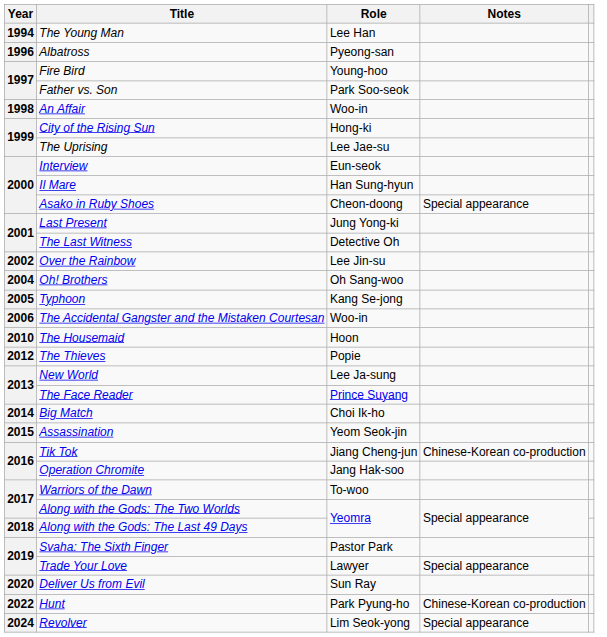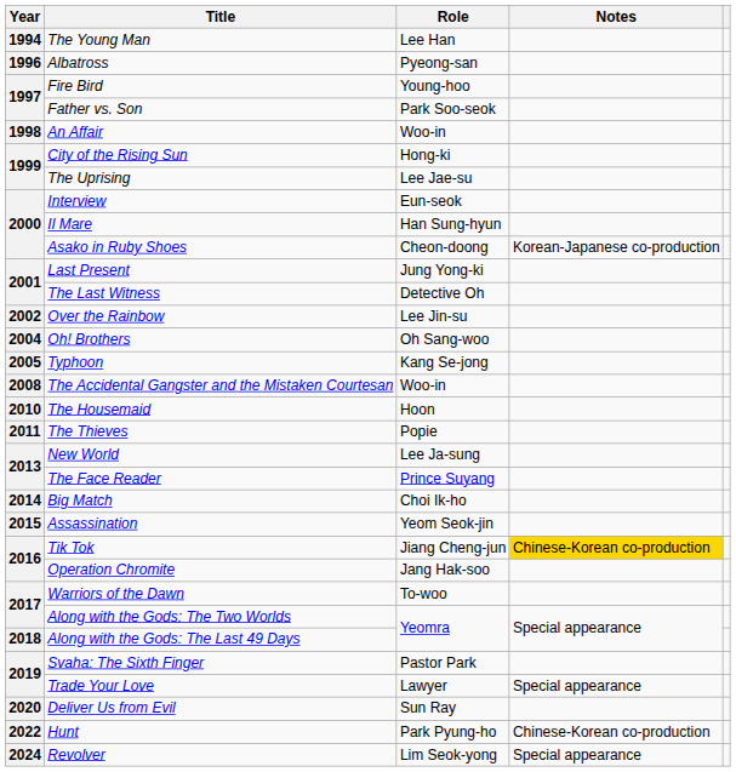Asako in Ruby Shoes | Notes: Special appearance -> Korean-Japanese co-production
The Accidental Gangster and the Mistaken Courtesan | Year: 2006 -> 2008
The Thieves | Year: 2012 -> 2011
Tik Tok | Notes: no background -> gold background
